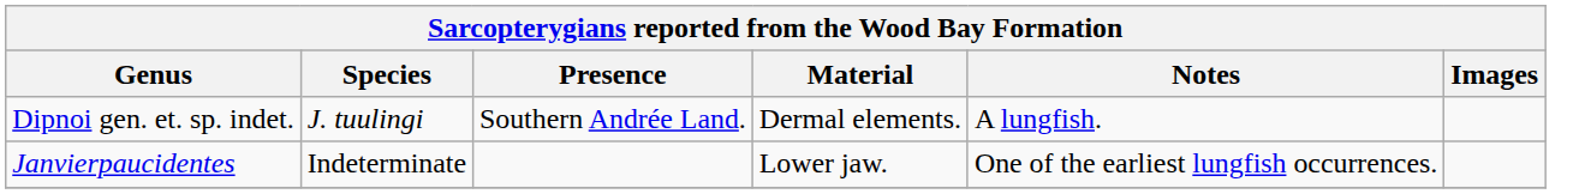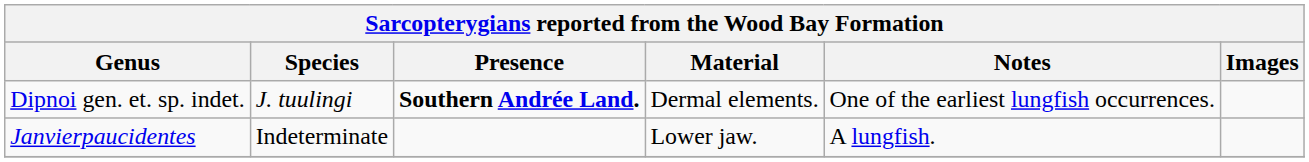Dipnoi gen. et. sp. indet. | Presence: normal -> bold
Dipnoi gen. et. sp. indet. | Notes: A lungfish. -> One of the earliest lungfish occurrences.
Janvierpaucidentes | Notes: One of the earliest lungfish occurrences. -> A lungfish.
